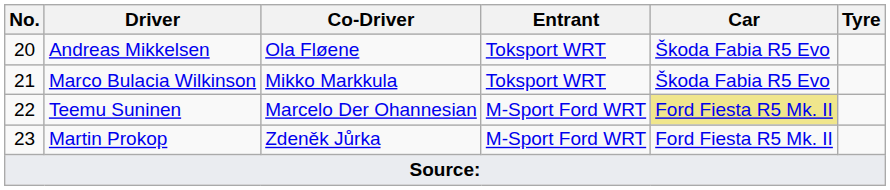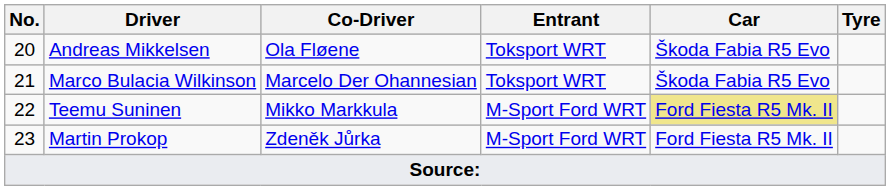Marco Bulacia Wilkinson | Co-Driver: Mikko Markkula -> Marcelo Der Ohannesian
Teemu Suninen | Co-Driver: Marcelo Der Ohannesian -> Mikko Markkula
